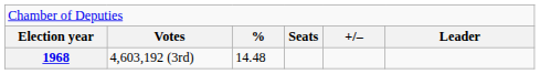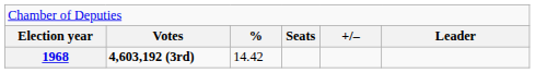1968 | column 2: normal -> bold
1968 | column 3: 14.48 -> 14.42
